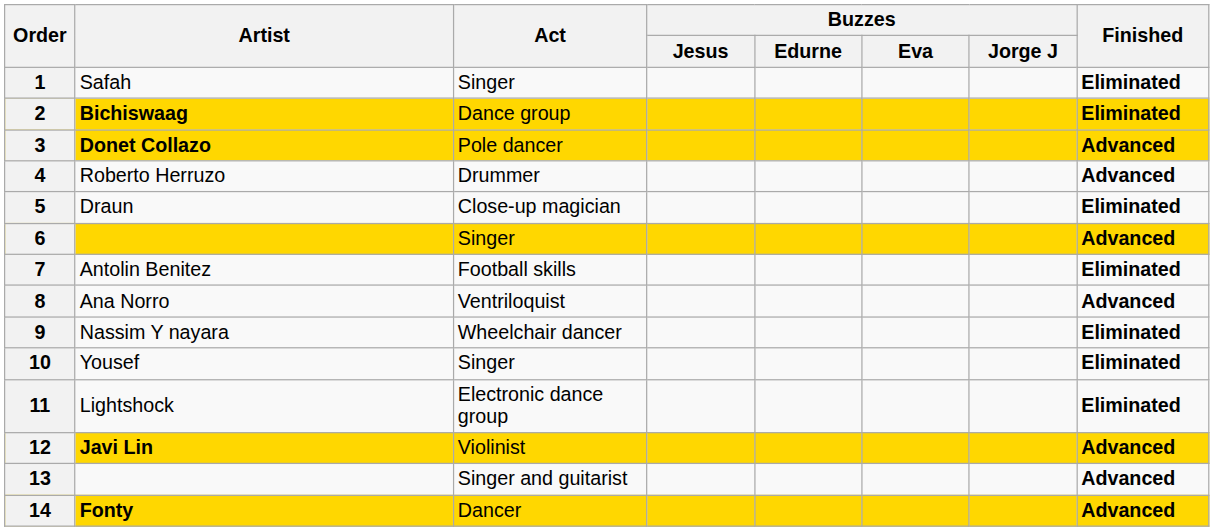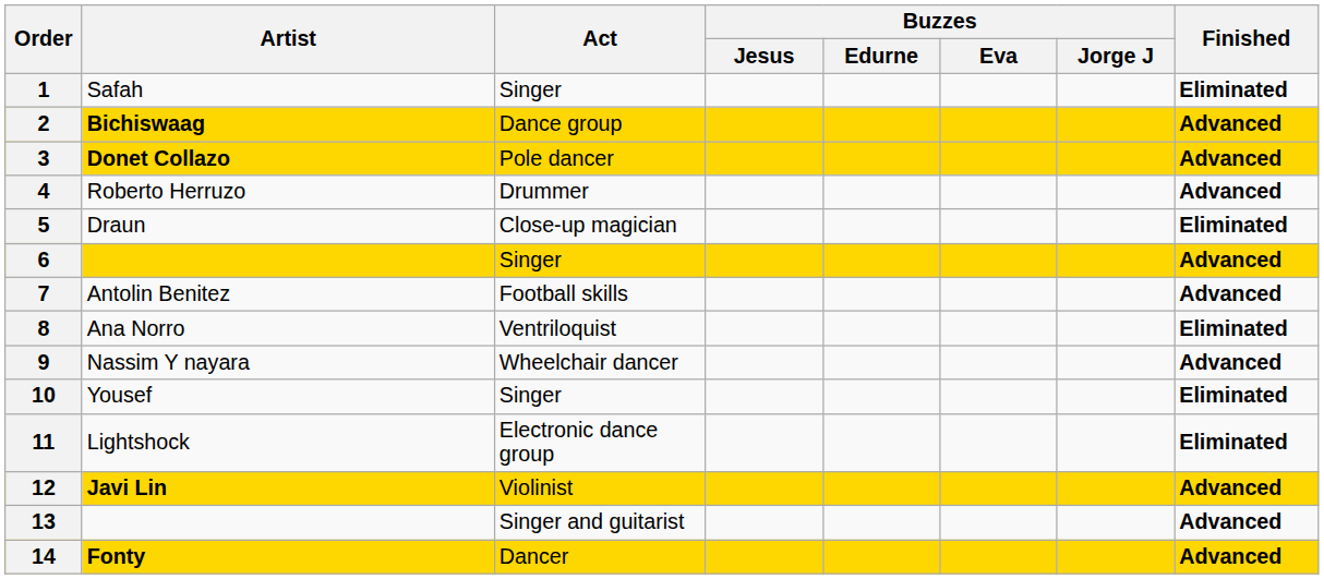2 | Finished: Eliminated -> Advanced
7 | Finished: Eliminated -> Advanced
8 | Finished: Advanced -> Eliminated
9 | Finished: Eliminated -> Advanced
